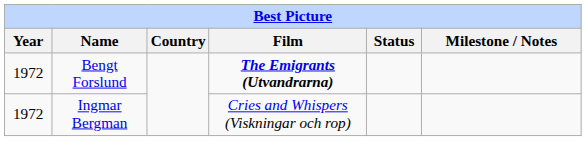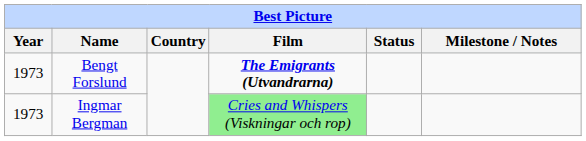Bengt Forslund | Year: 1972 -> 1973
Ingmar Bergman | Year: 1972 -> 1973
Ingmar Bergman | Film: no background -> lightgreen background
